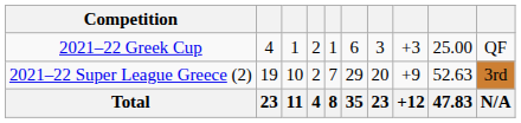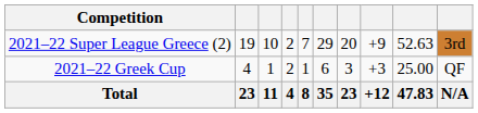rows swapped: 2021–22 Super League Greece (2) <-> 2021–22 Greek Cup
